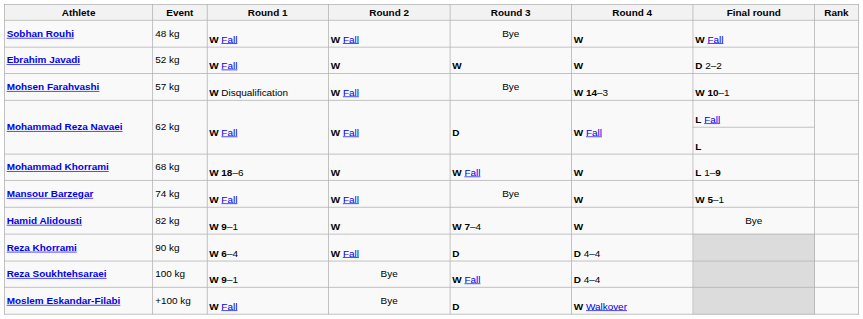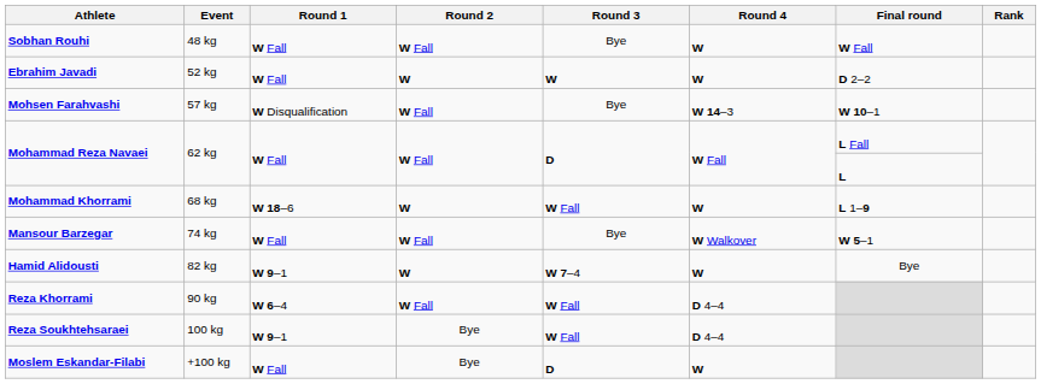Mansour Barzegar | Round 4: W -> W Walkover
Reza Khorrami | Round 3: D -> W Fall
Moslem Eskandar-Filabi | Round 4: W Walkover -> W
